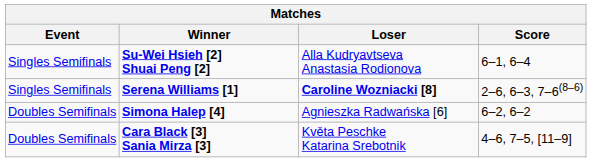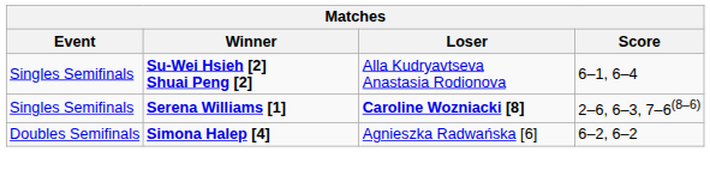- row: Doubles Semifinals | Cara Black [3] Sania Mirza [3] | Květa Peschke Katarina Srebotnik | 4–6, 7–5, [11–9]
